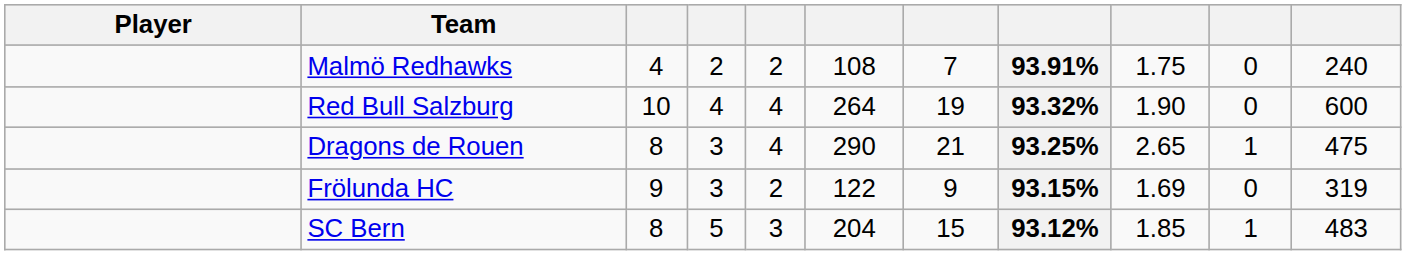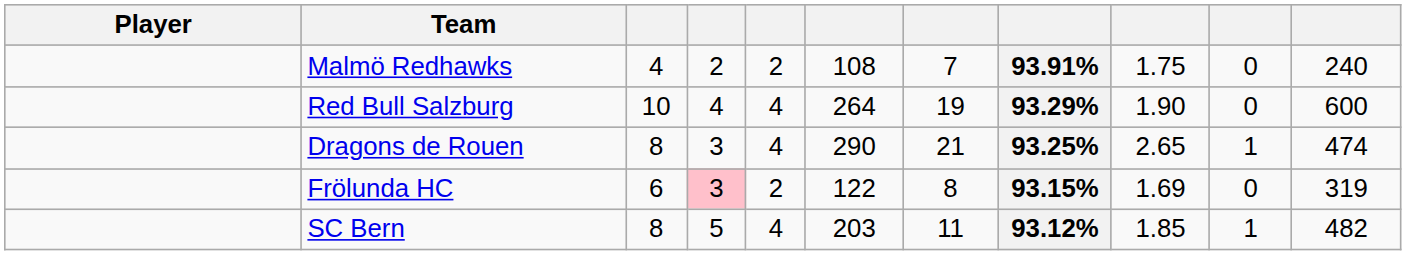Red Bull Salzburg | column 8: 93.32% -> 93.29%
Dragons de Rouen | column 11: 475 -> 474
Frölunda HC | column 3: 9 -> 6
Frölunda HC | column 4: no background -> pink background
Frölunda HC | column 7: 9 -> 8
SC Bern | column 5: 3 -> 4
SC Bern | column 6: 204 -> 203
SC Bern | column 7: 15 -> 11
SC Bern | column 11: 483 -> 482
